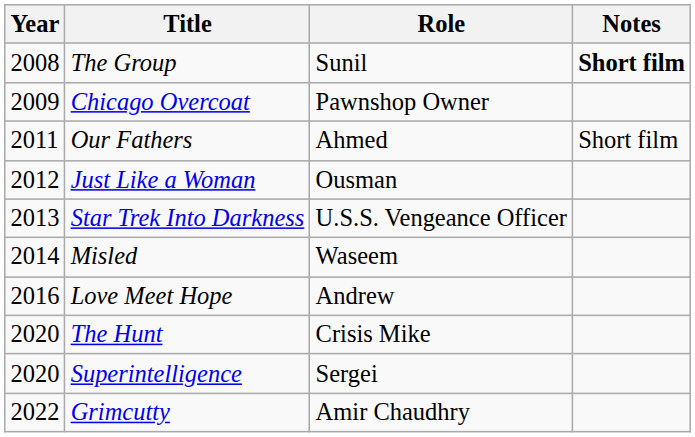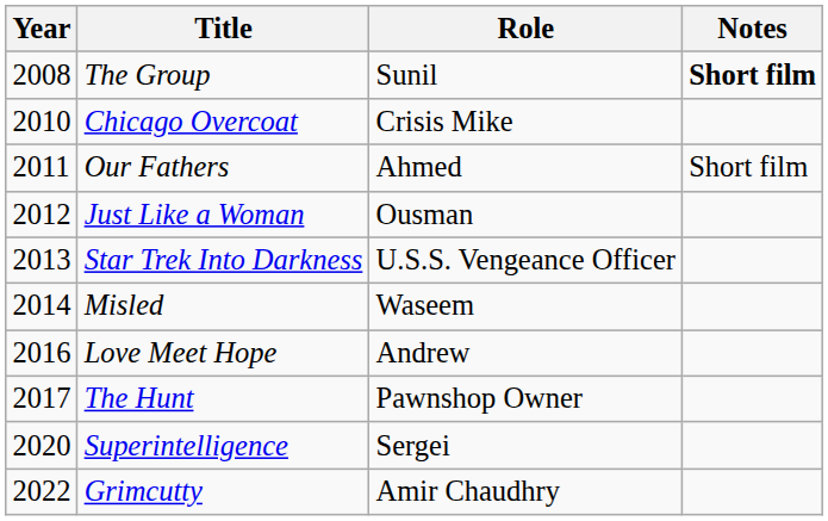Chicago Overcoat | Year: 2009 -> 2010
Chicago Overcoat | Role: Pawnshop Owner -> Crisis Mike
The Hunt | Year: 2020 -> 2017
The Hunt | Role: Crisis Mike -> Pawnshop Owner
